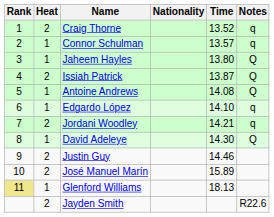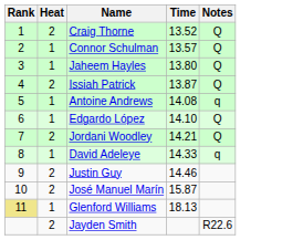- column: Nationality
Craig Thorne | Notes: q -> Q
Connor Schulman | Notes: q -> Q
Antoine Andrews | Notes: Q -> q
Edgardo López | Notes: q -> Q
Jordani Woodley | Notes: q -> Q
David Adeleye | Time: 14.30 -> 14.33
David Adeleye | Notes: Q -> q
José Manuel Marín | Time: 15.89 -> 15.87
